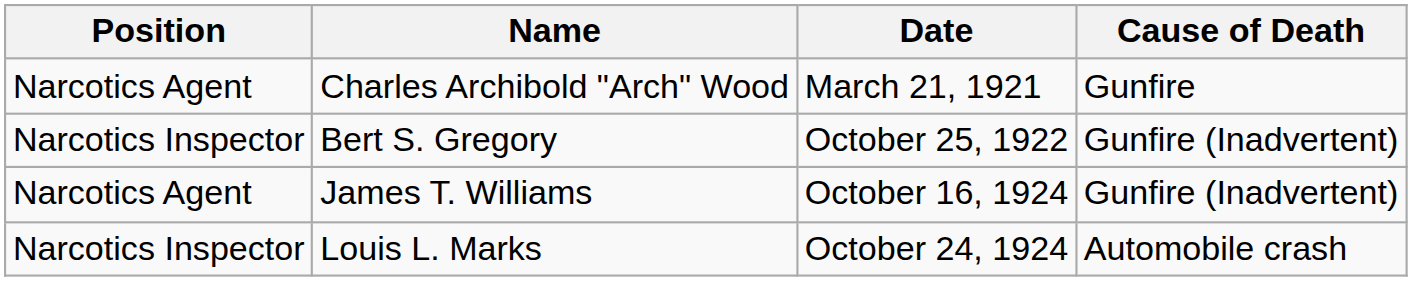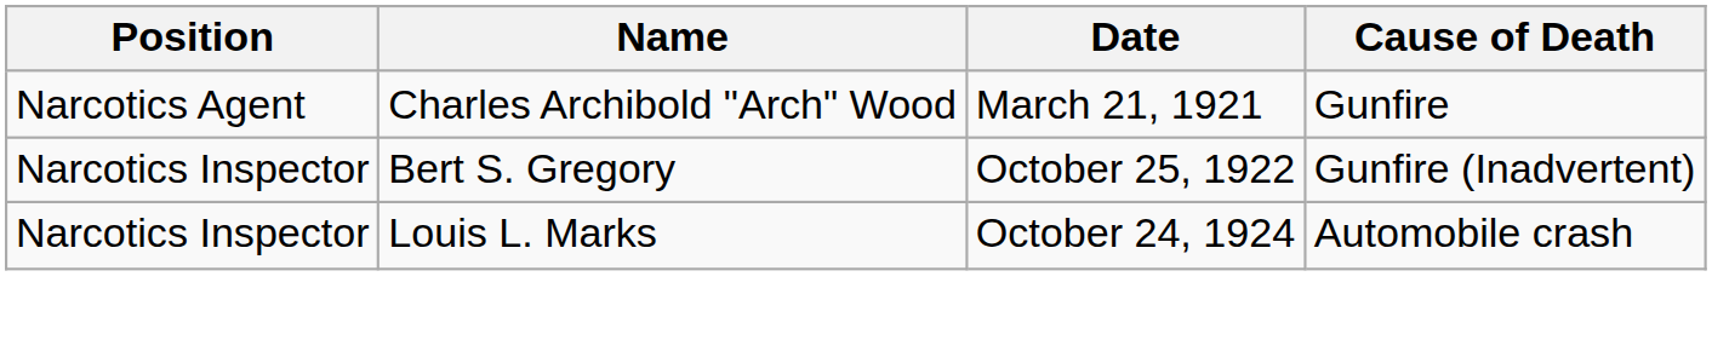- row: Narcotics Agent | James T. Williams | October 16, 1924 | Gunfire (Inadvertent)
